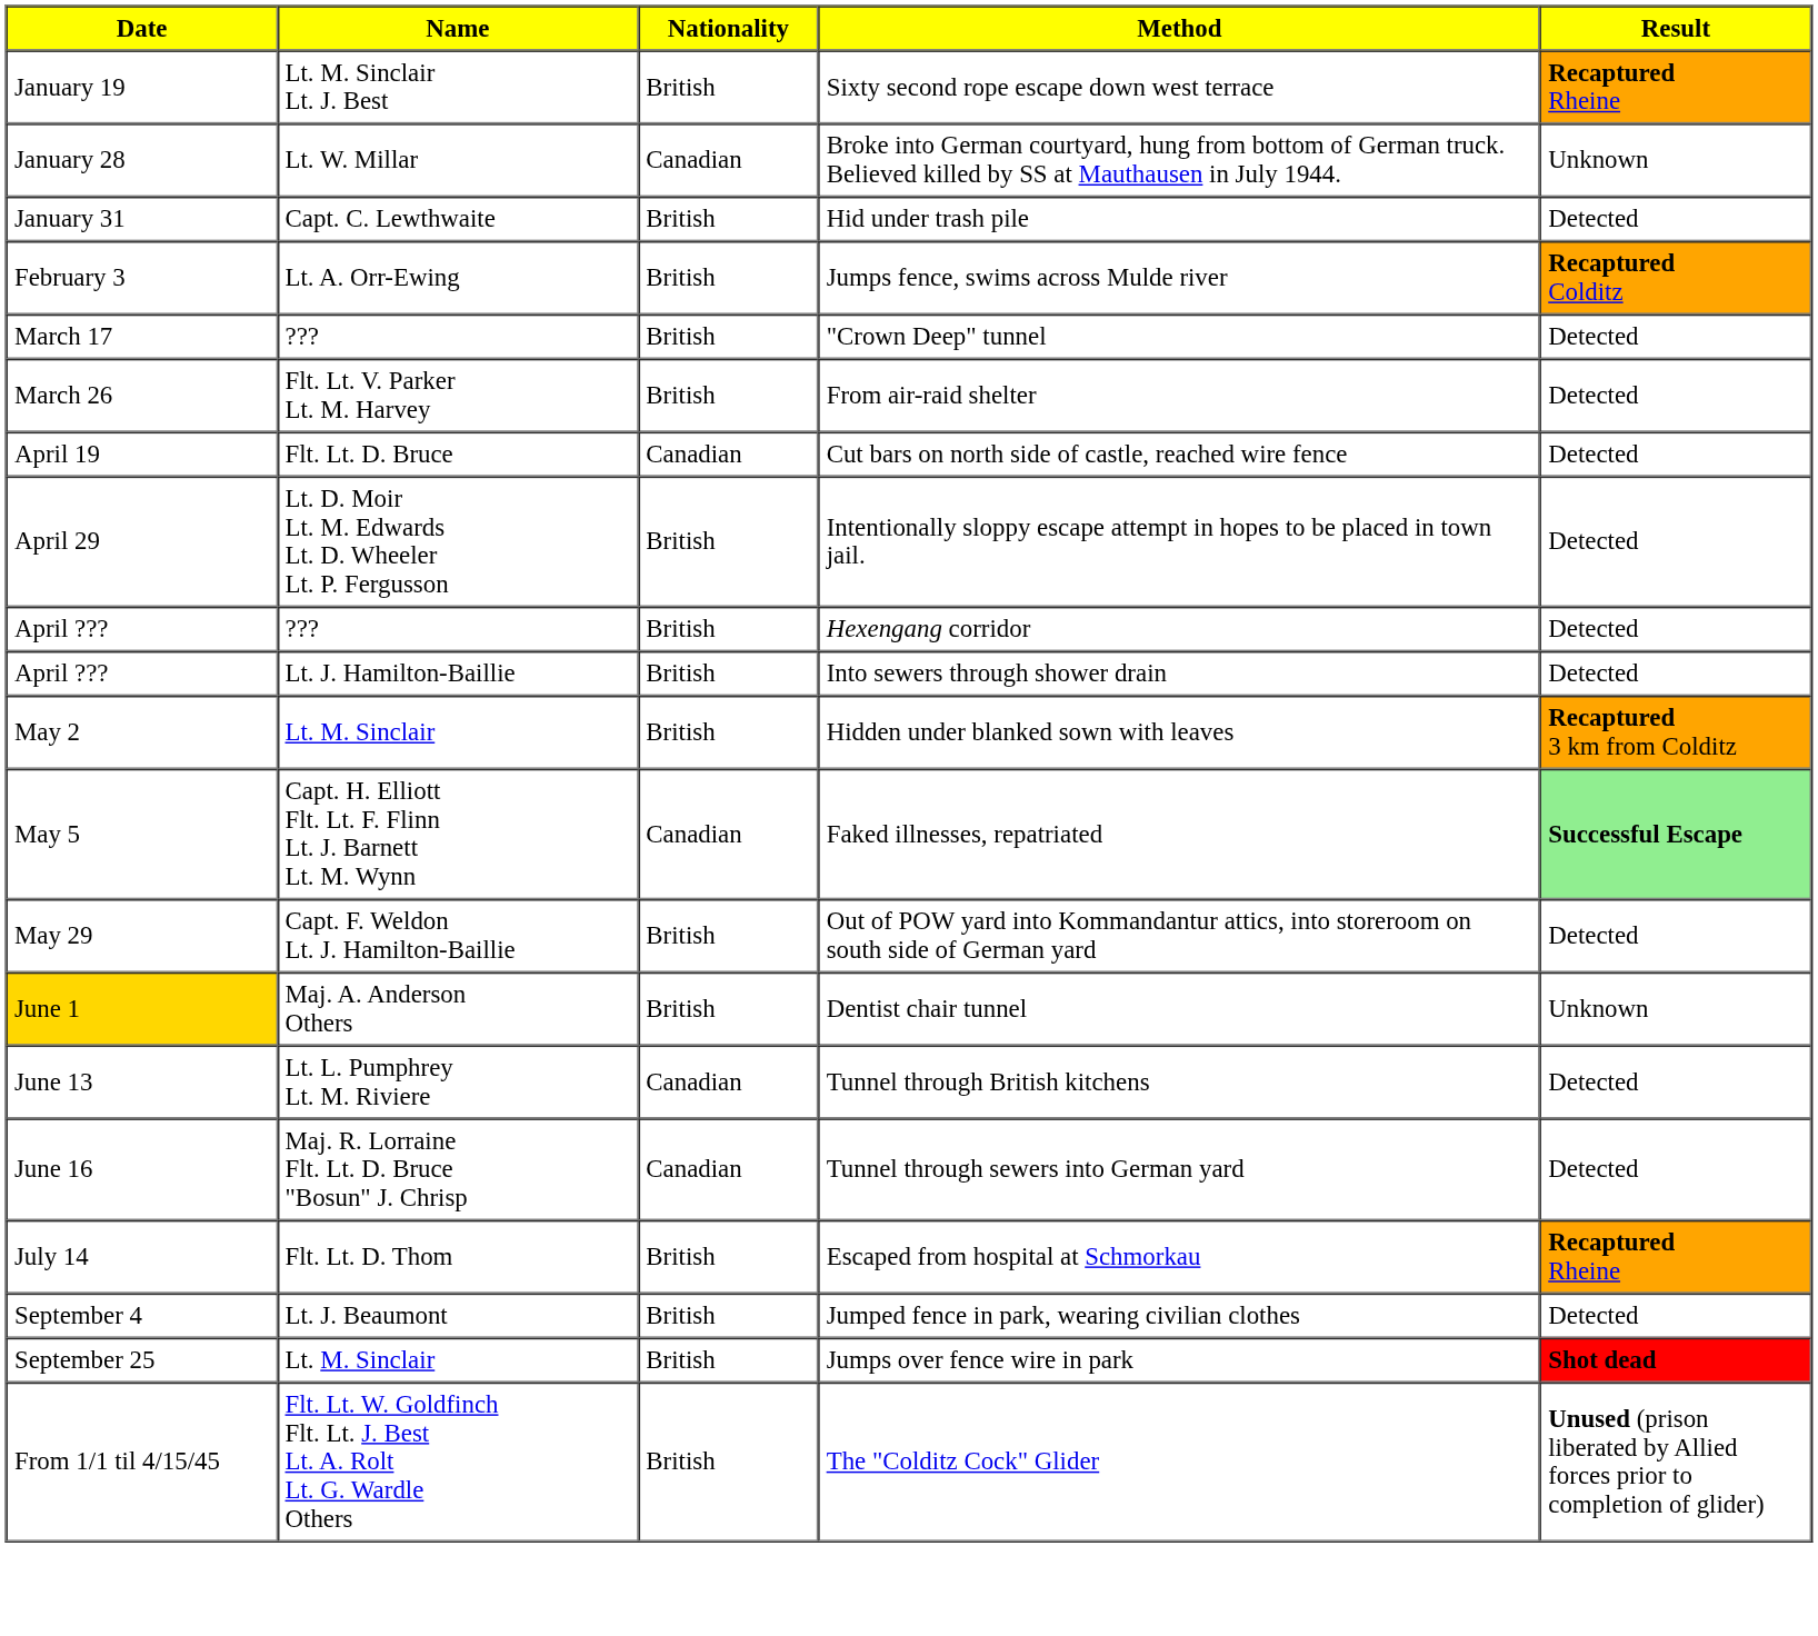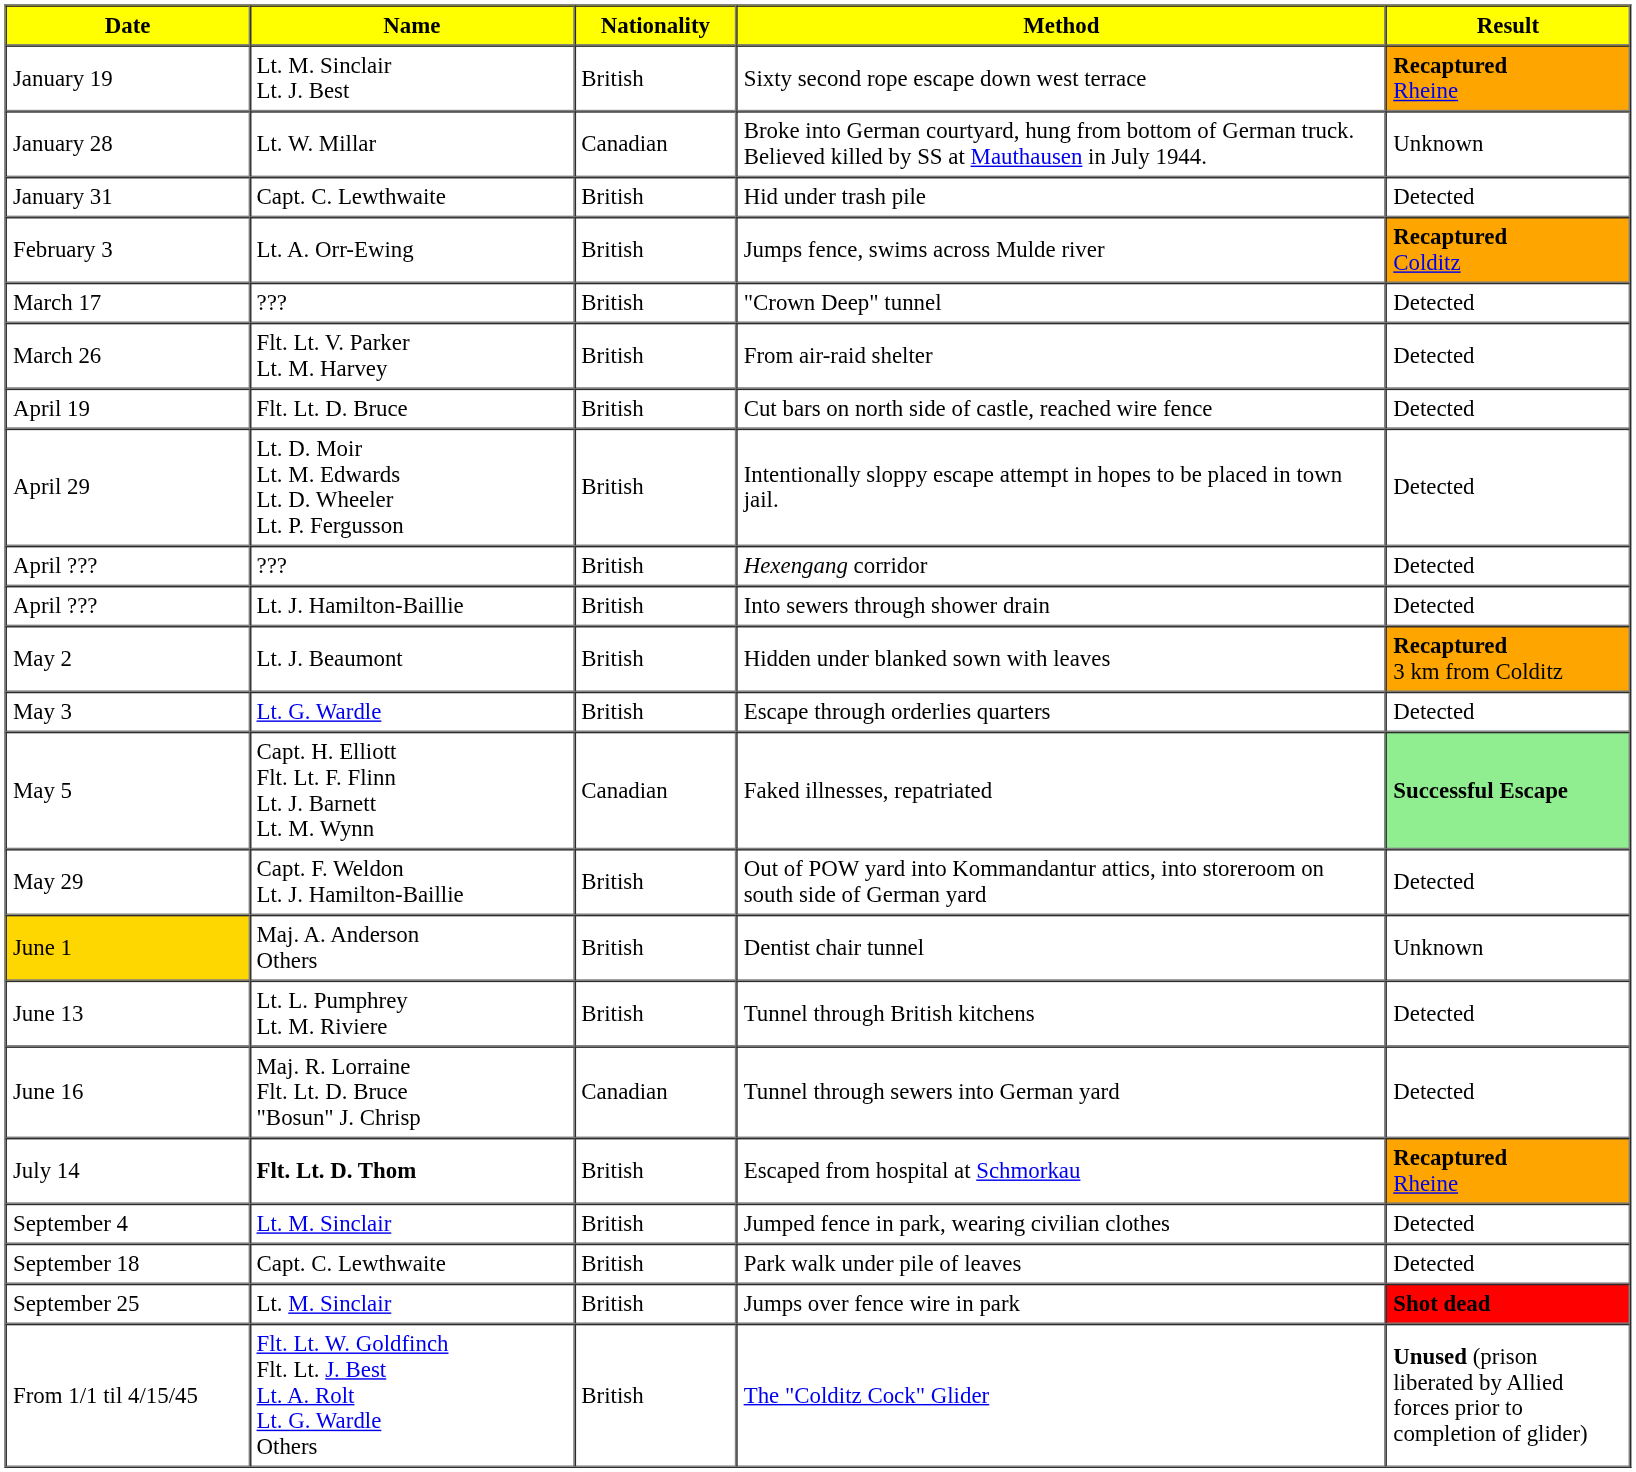Cut bars on north side of castle, reached wire fence | Nationality: Canadian -> British
Hidden under blanked sown with leaves | Name: Lt. M. Sinclair -> Lt. J. Beaumont
+ row: May 3 | Lt. G. Wardle | British | Escape through orderlies quarters | Detected
Tunnel through British kitchens | Nationality: Canadian -> British
Escaped from hospital at Schmorkau | Name: normal -> bold
Jumped fence in park, wearing civilian clothes | Name: Lt. J. Beaumont -> Lt. M. Sinclair
+ row: September 18 | Capt. C. Lewthwaite | British | Park walk under pile of leaves | Detected
